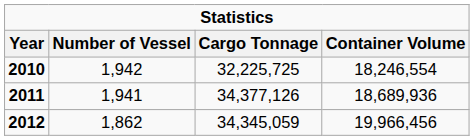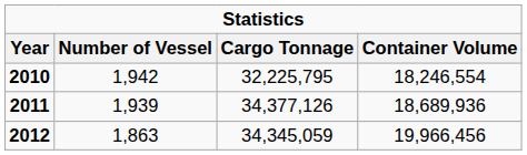2010 | Cargo Tonnage: 32,225,725 -> 32,225,795
2011 | Number of Vessel: 1,941 -> 1,939
2012 | Number of Vessel: 1,862 -> 1,863
